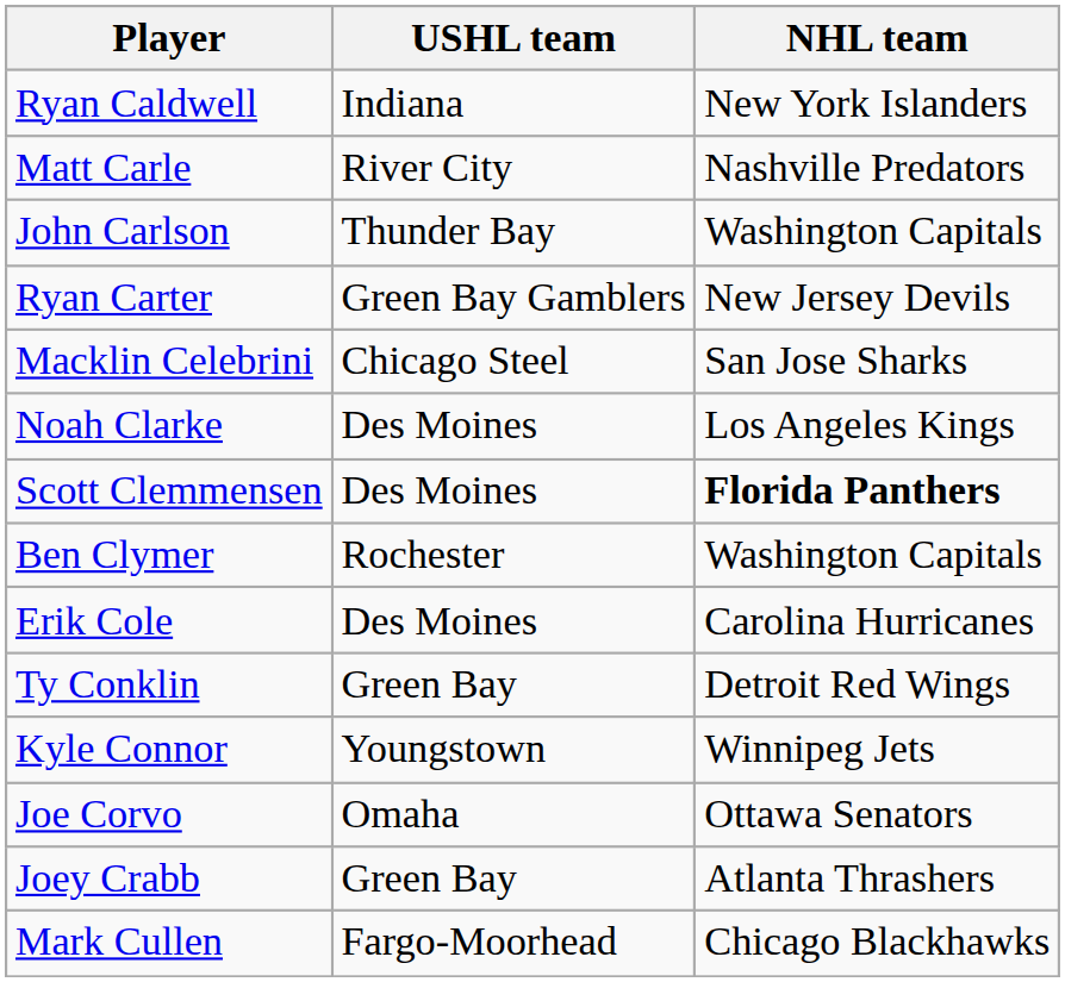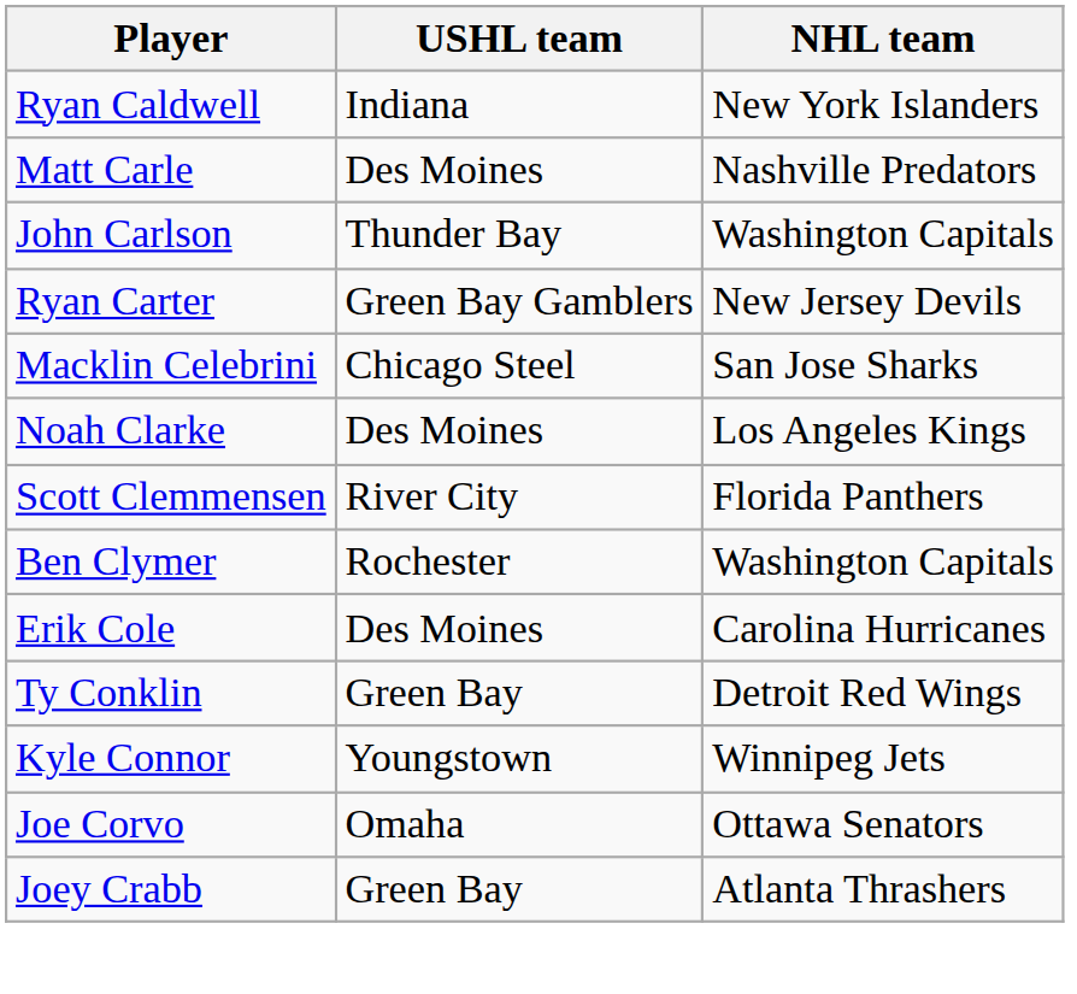Matt Carle | USHL team: River City -> Des Moines
Scott Clemmensen | USHL team: Des Moines -> River City
Scott Clemmensen | NHL team: bold -> normal
- row: Mark Cullen | Fargo-Moorhead | Chicago Blackhawks
